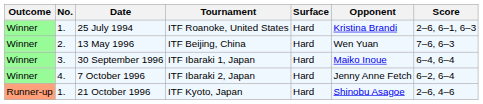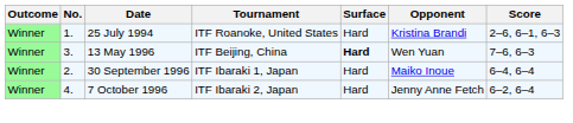13 May 1996 | No.: 2. -> 3.
13 May 1996 | Surface: normal -> bold
30 September 1996 | No.: 3. -> 2.
- row: Runner-up | 1. | 21 October 1996 | ITF Kyoto, Japan | Hard | Shinobu Asagoe | 2–6, 4–6
